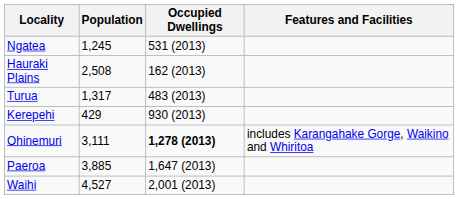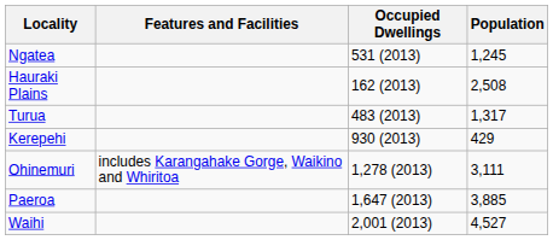columns swapped: Population <-> Features and Facilities
Ohinemuri | Occupied Dwellings: bold -> normal
